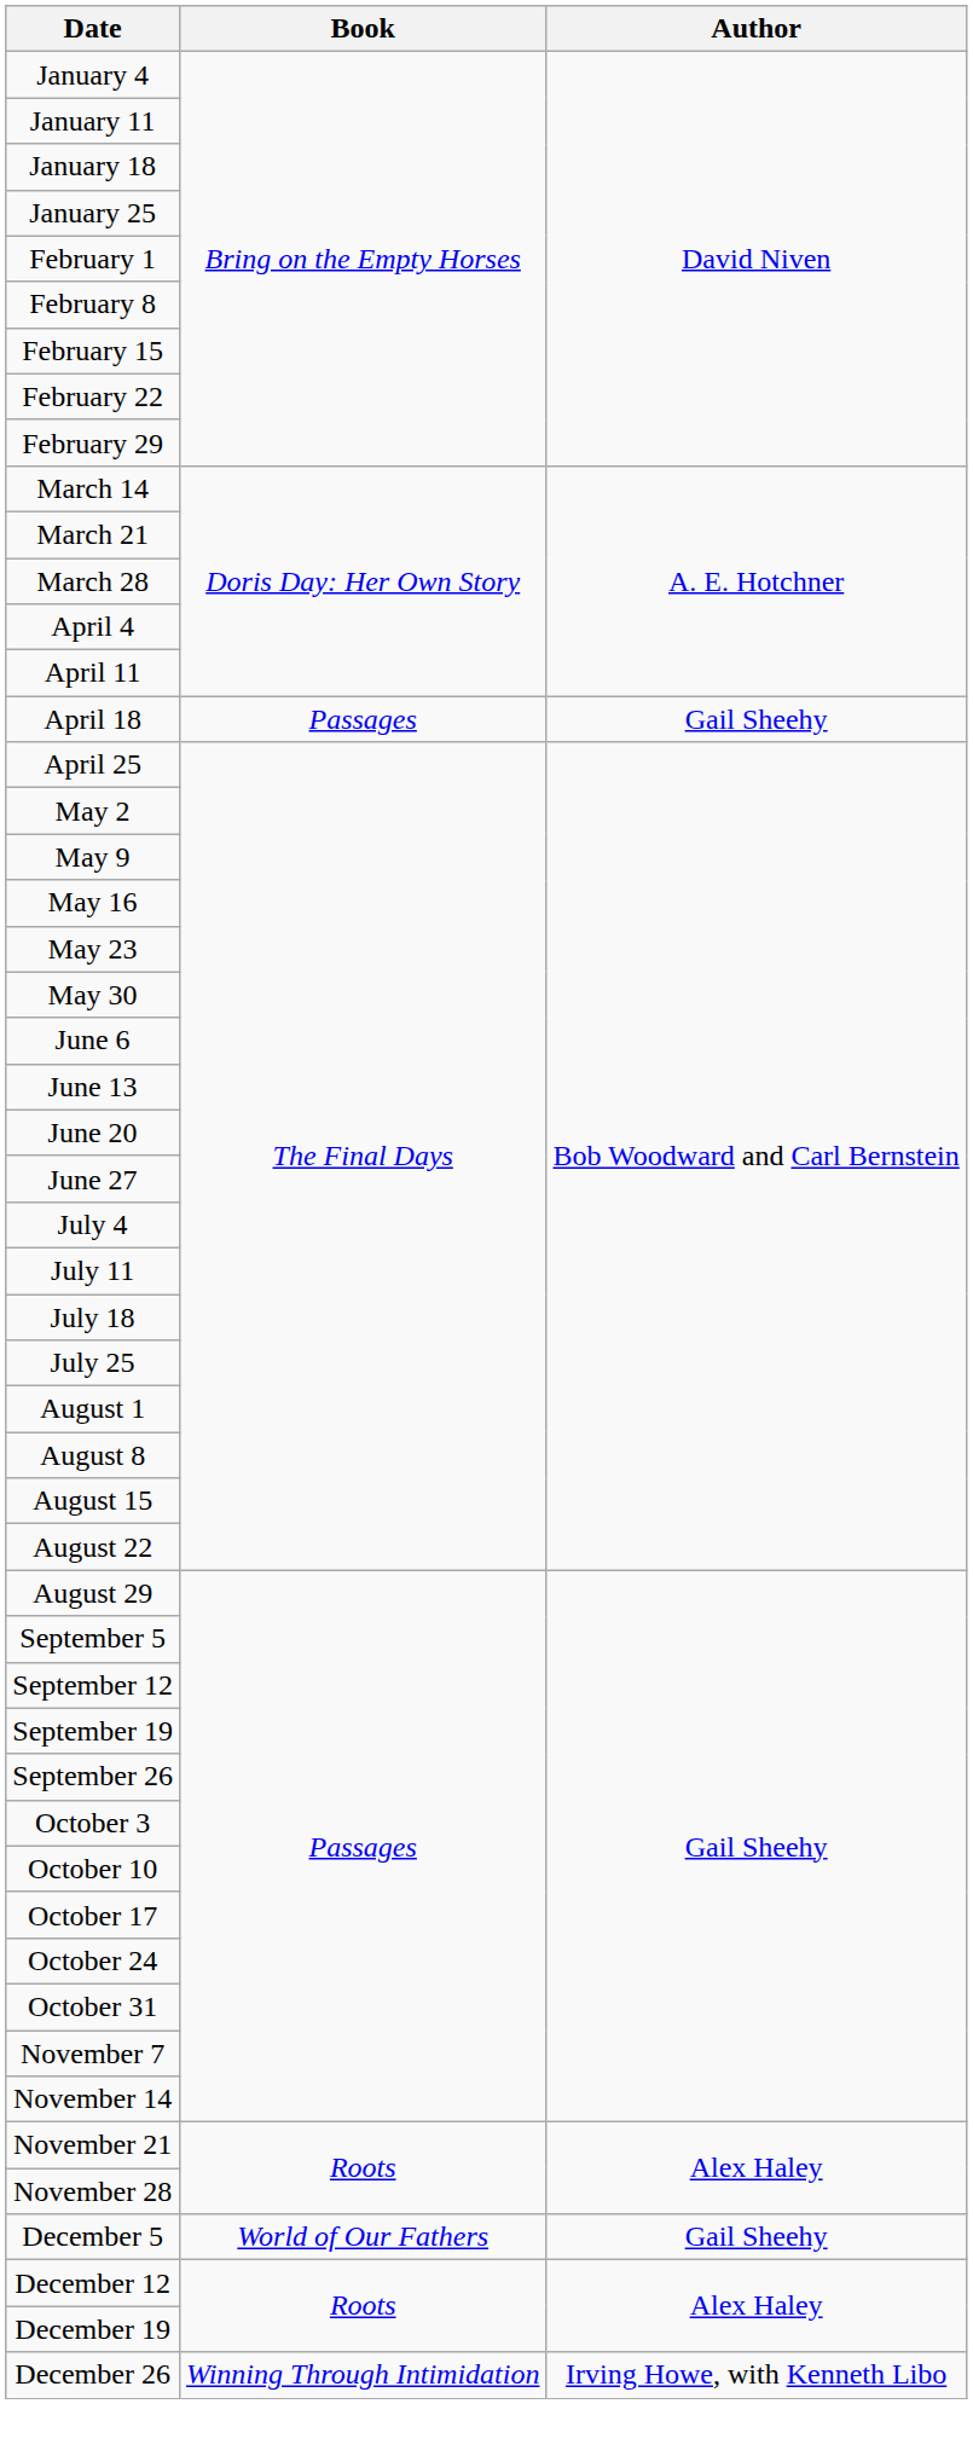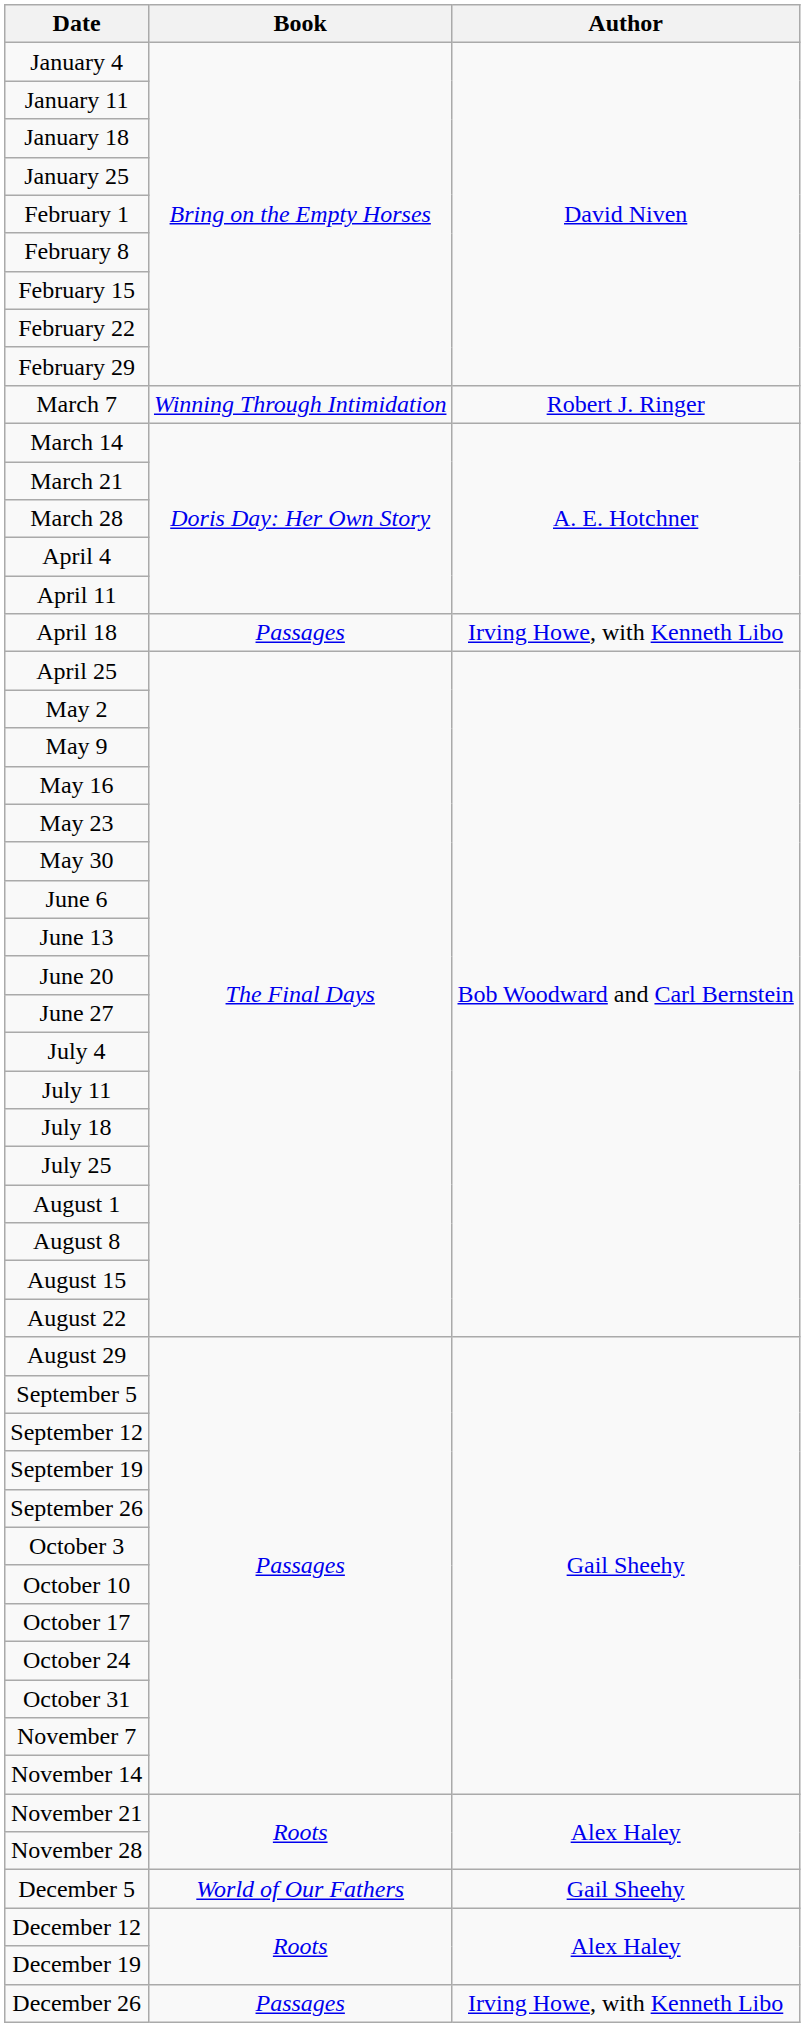+ row: March 7 | Winning Through Intimidation | Robert J. Ringer
April 18 | Author: Gail Sheehy -> Irving Howe, with Kenneth Libo
December 26 | Book: Winning Through Intimidation -> Passages
